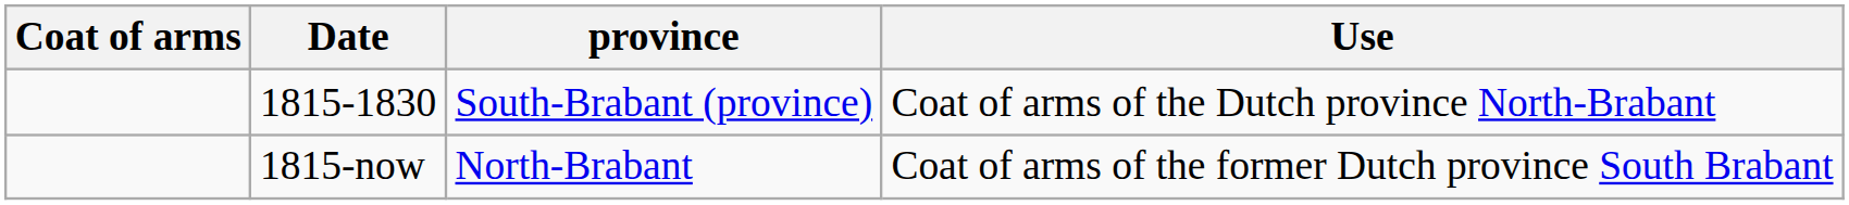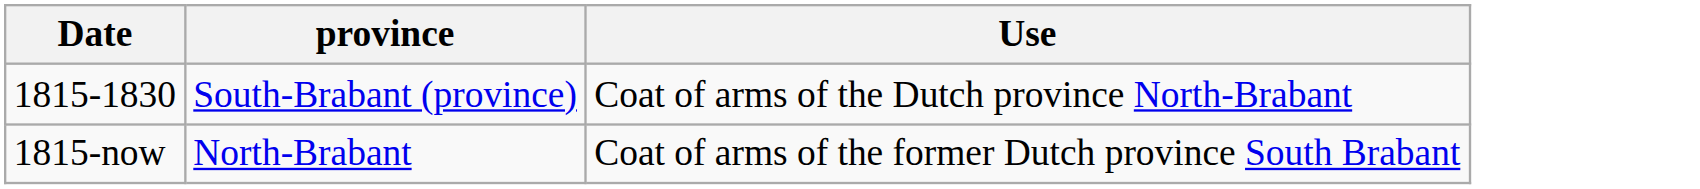- column: Coat of arms
